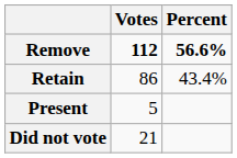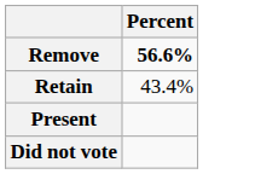- column: Votes | 112 | 86 | 5 | 21
